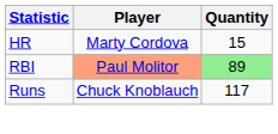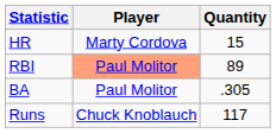RBI | Quantity: lightgreen background -> no background
+ row: BA | Paul Molitor | .305
